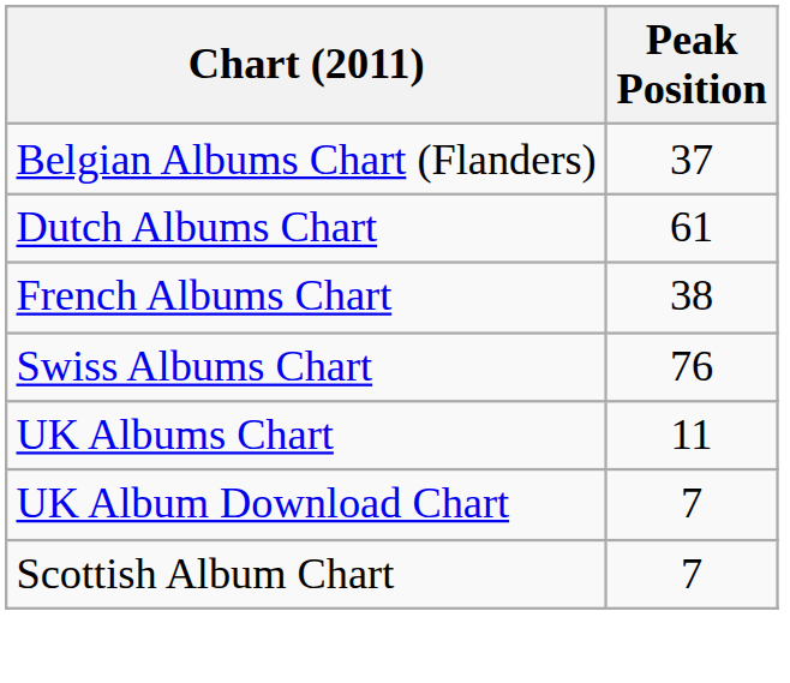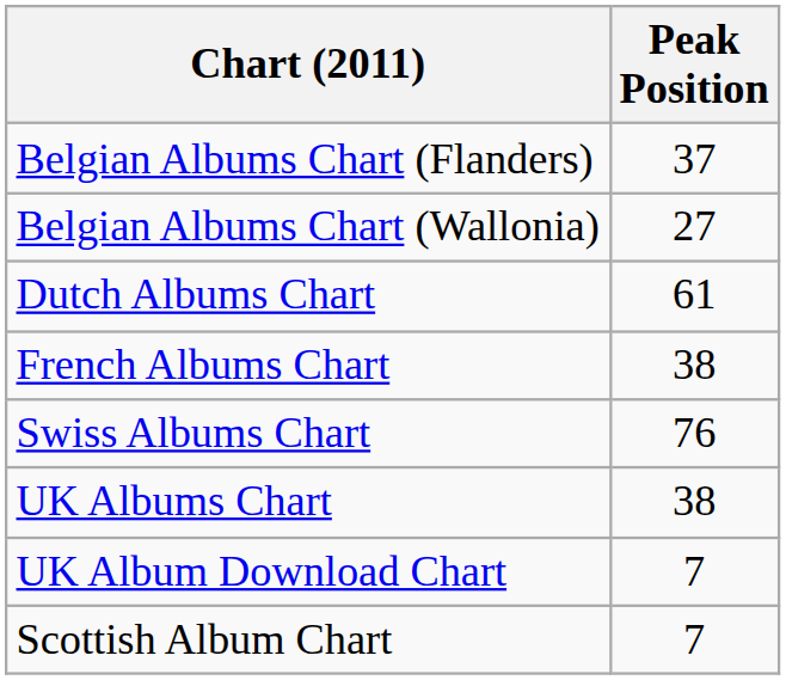+ row: Belgian Albums Chart (Wallonia) | 27
UK Albums Chart | Peak Position: 11 -> 38
